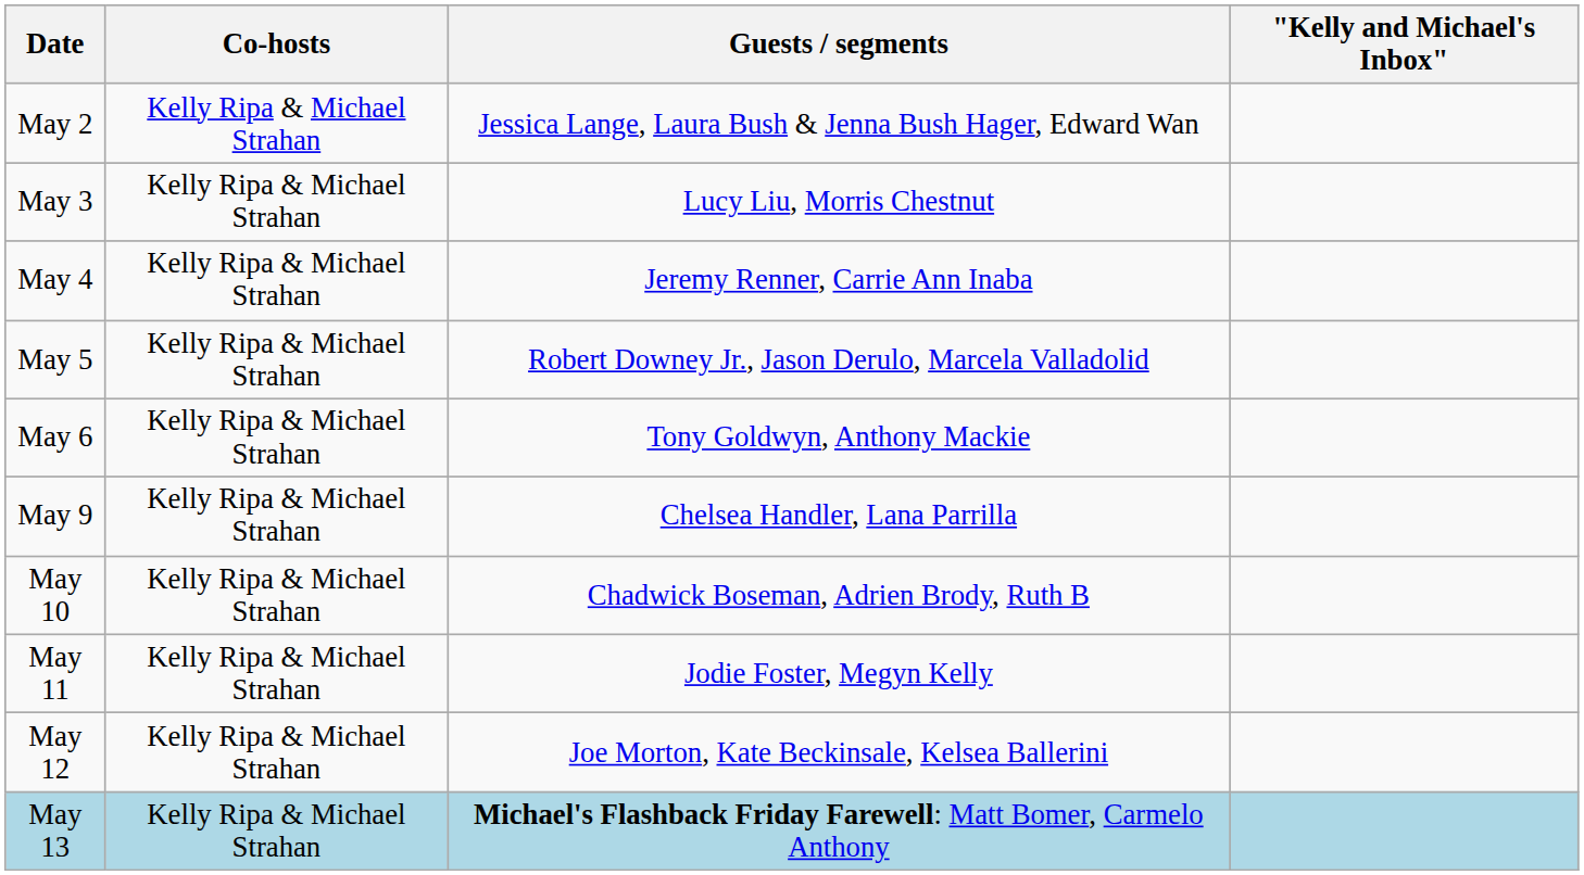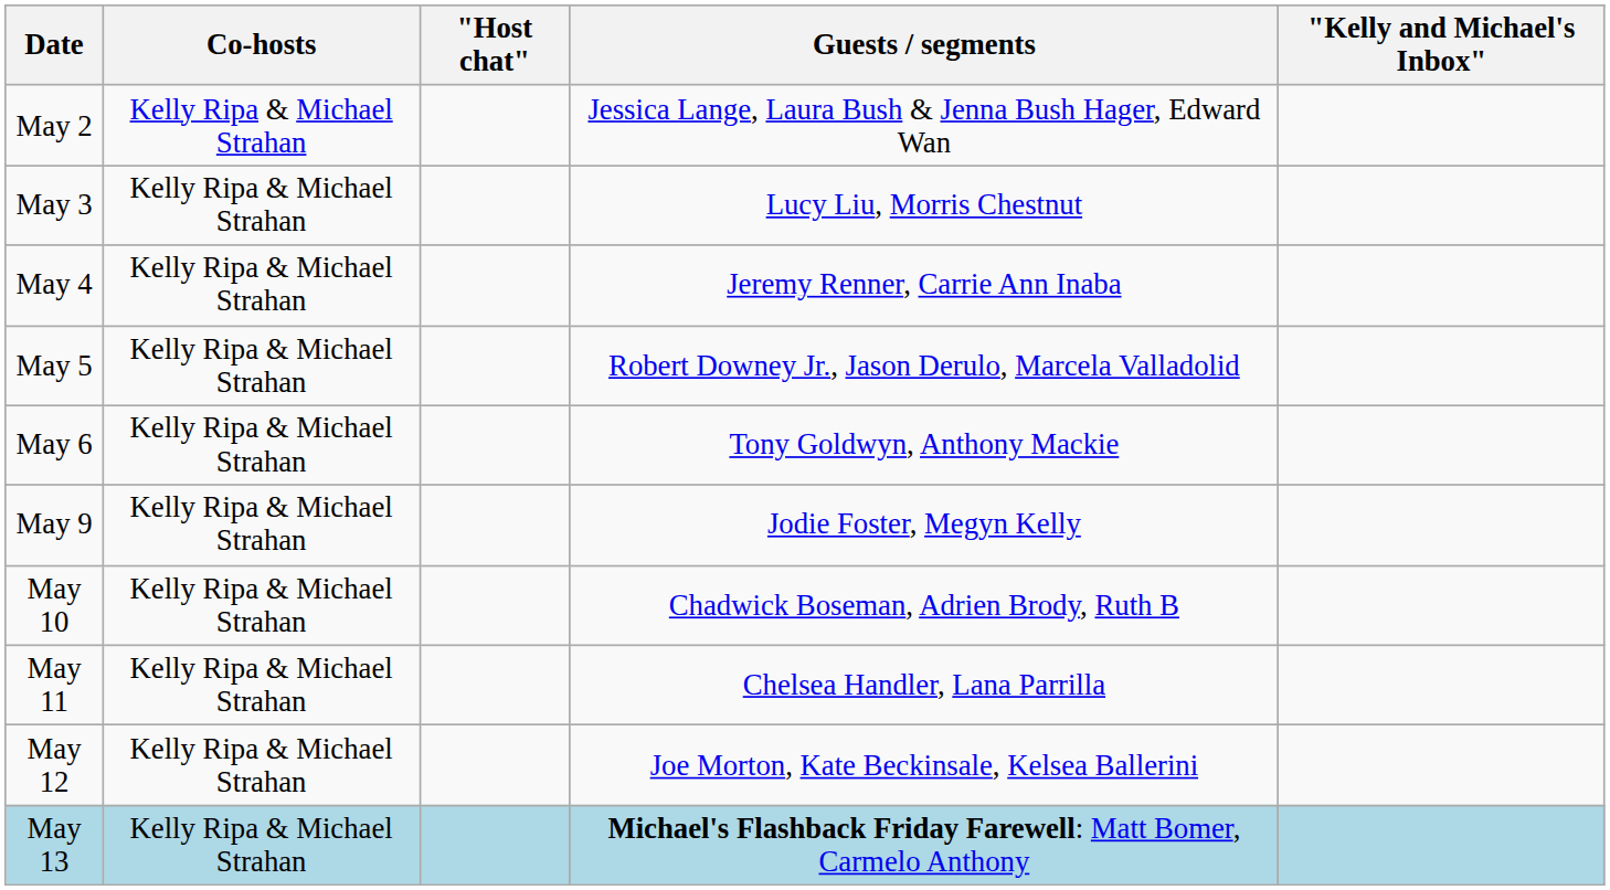+ column: "Host chat"
May 9 | Guests / segments: Chelsea Handler, Lana Parrilla -> Jodie Foster, Megyn Kelly
May 11 | Guests / segments: Jodie Foster, Megyn Kelly -> Chelsea Handler, Lana Parrilla
